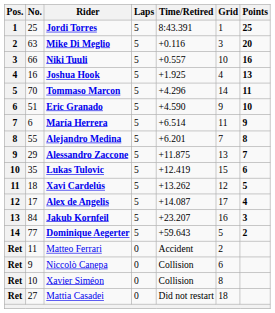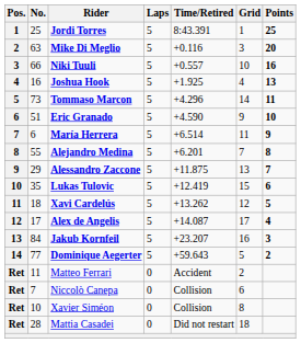Tommaso Marcon | No.: 70 -> 73
Niccolò Canepa | No.: 9 -> 7
Mattia Casadei | No.: 27 -> 28
